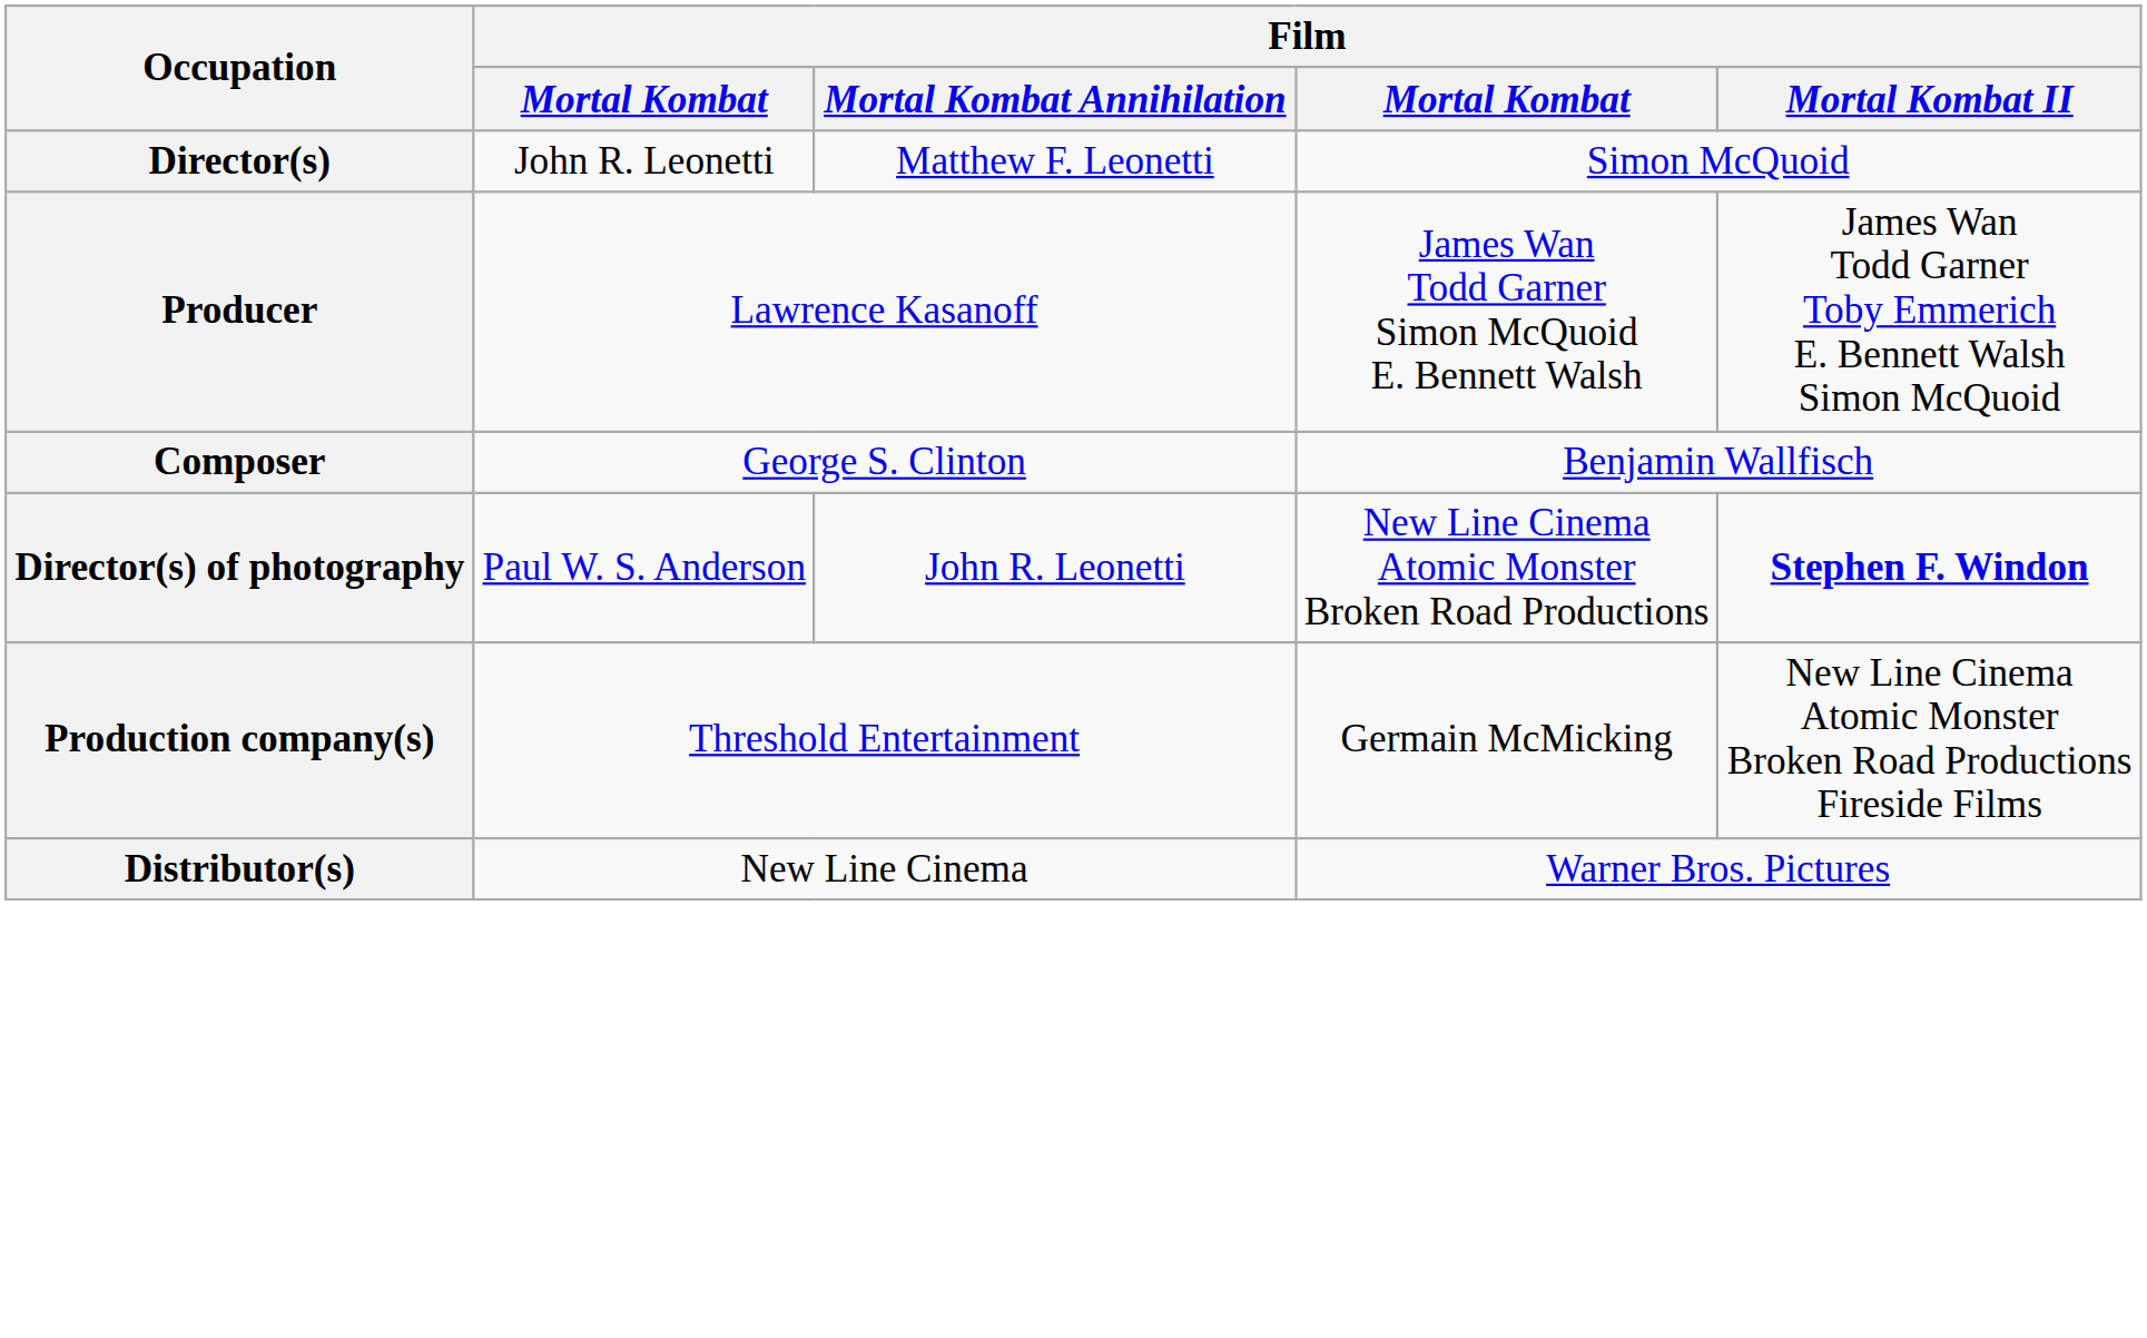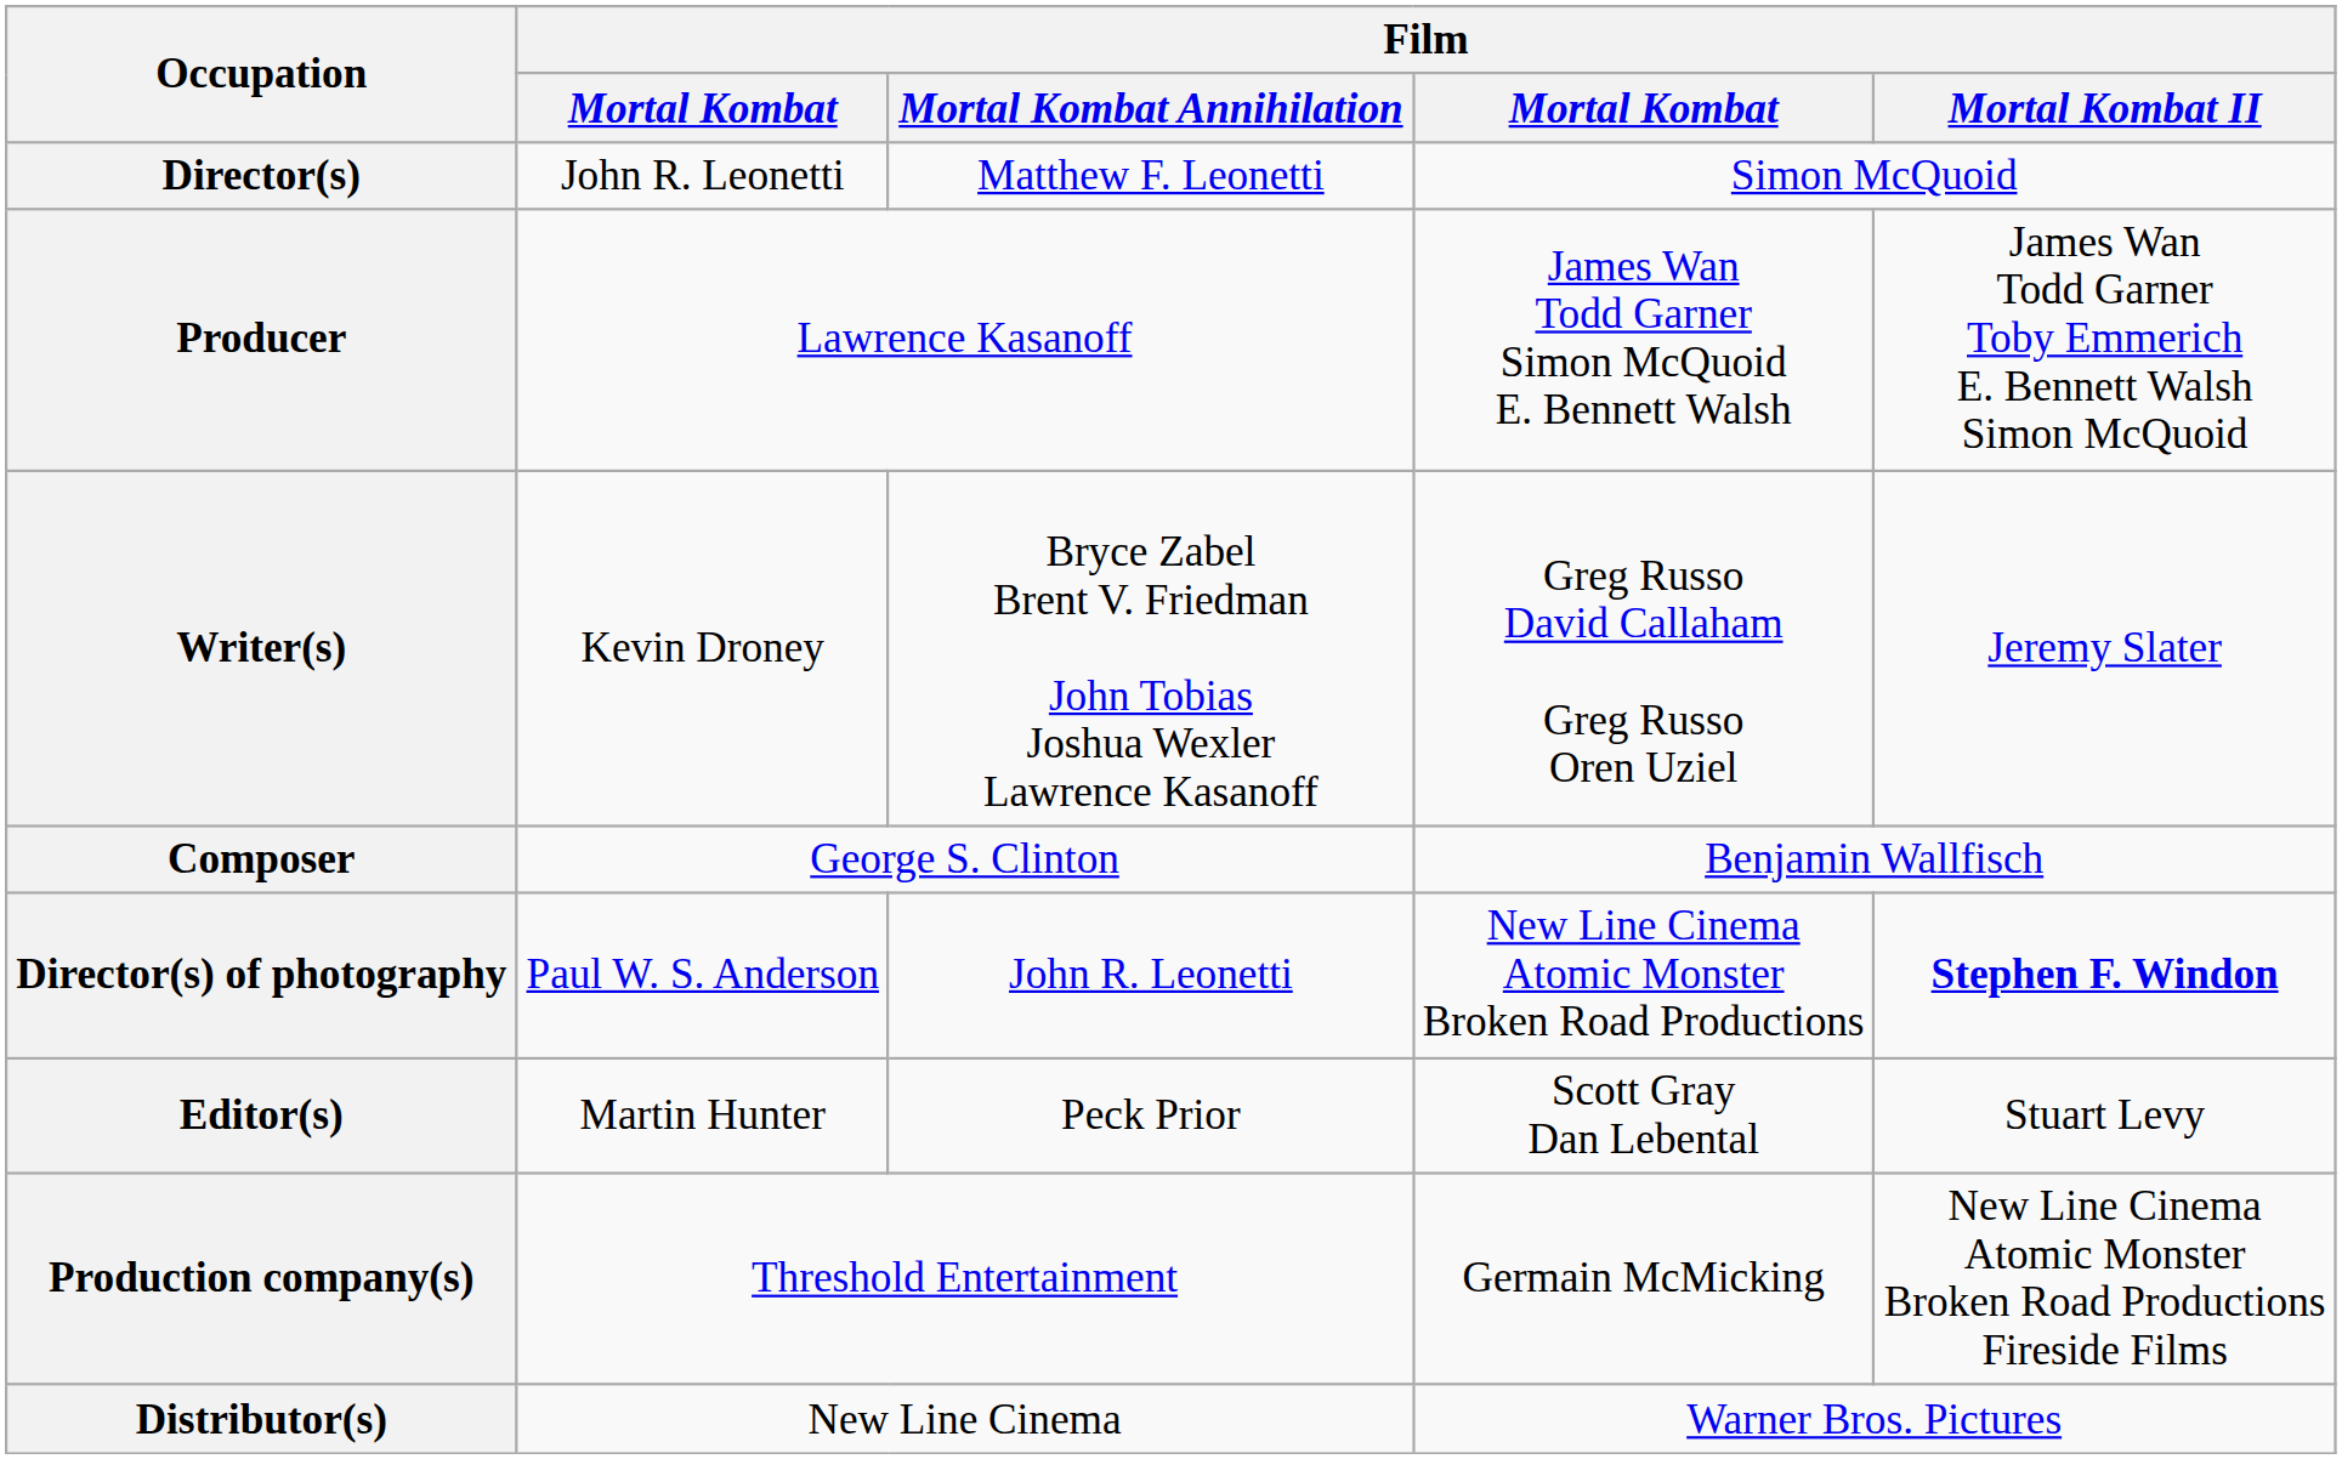+ row: Writer(s) | Kevin Droney | Bryce Zabel Brent V. Friedman John Tobias Joshua Wexler Lawrence Kasanoff | Greg Russo David Callaham Greg Russo Oren Uziel | Jeremy Slater
+ row: Editor(s) | Martin Hunter | Peck Prior | Scott Gray Dan Lebental | Stuart Levy
